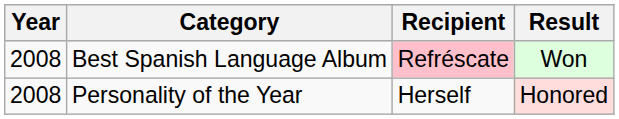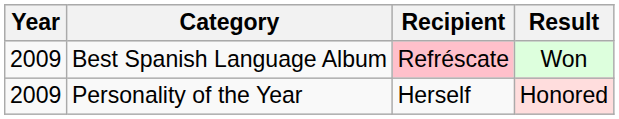Best Spanish Language Album | Year: 2008 -> 2009
Personality of the Year | Year: 2008 -> 2009
